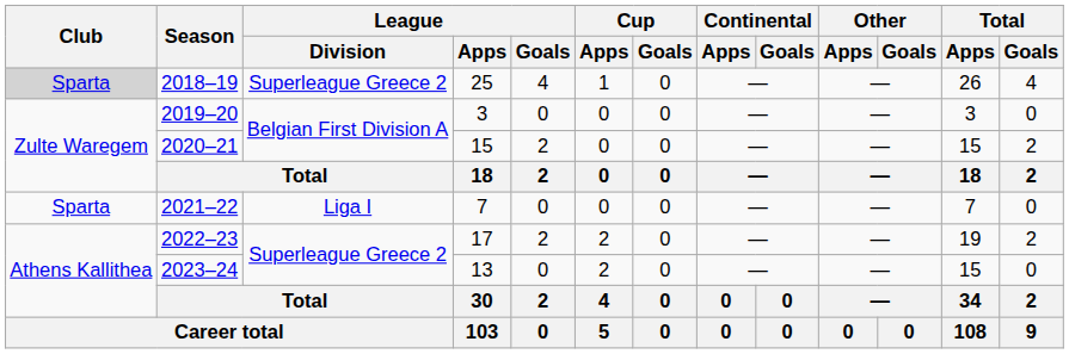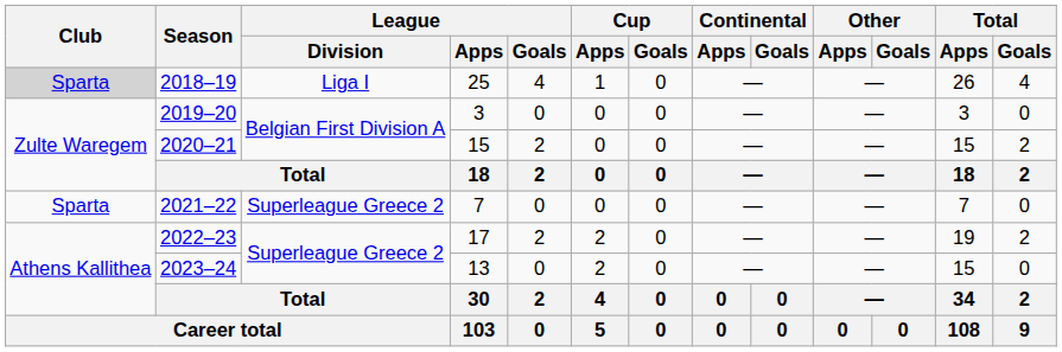2018–19 | League / Division: Superleague Greece 2 -> Liga I
2021–22 | League / Division: Liga I -> Superleague Greece 2
